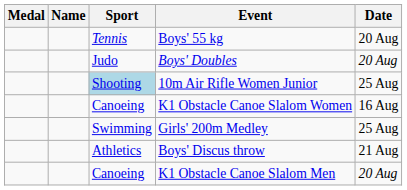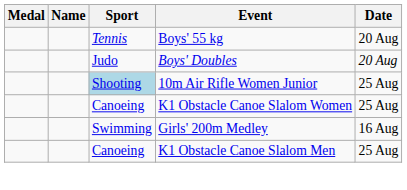K1 Obstacle Canoe Slalom Women | Date: 16 Aug -> 25 Aug
Girls' 200m Medley | Date: 25 Aug -> 16 Aug
- row: Athletics | Boys' Discus throw | 21 Aug
K1 Obstacle Canoe Slalom Men | Date: 20 Aug -> 25 Aug
